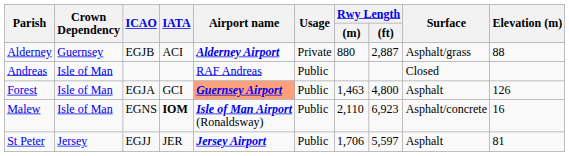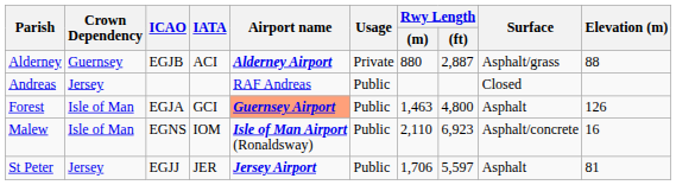Andreas | Crown Dependency: Isle of Man -> Jersey
Malew | IATA: bold -> normal
